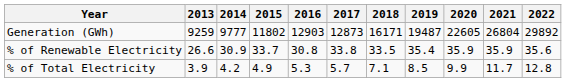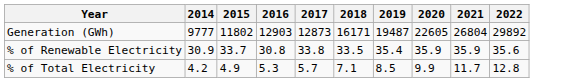- column: 2013 | 9259 | 26.6 | 3.9
